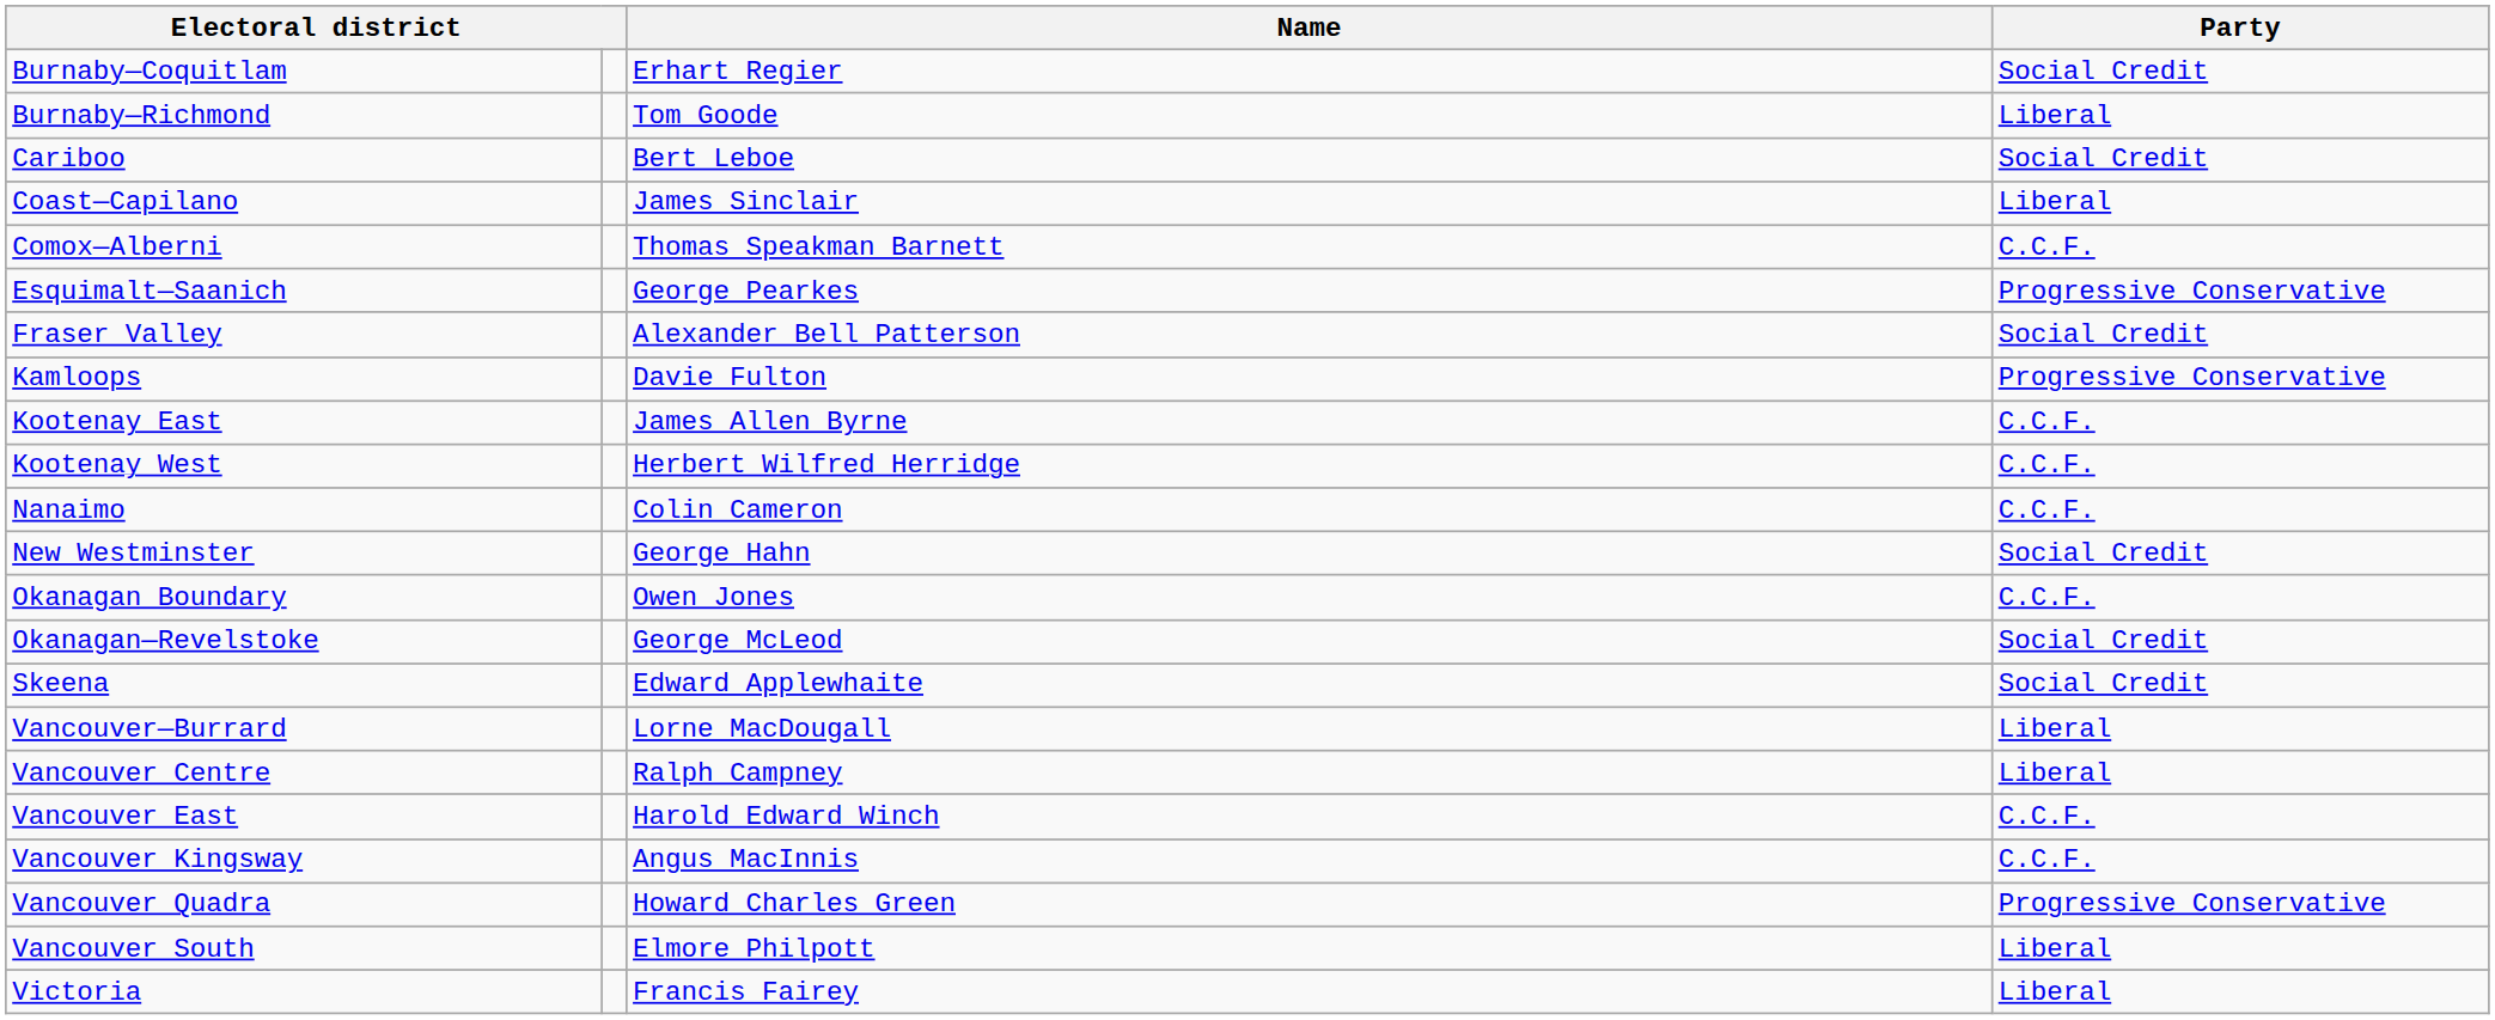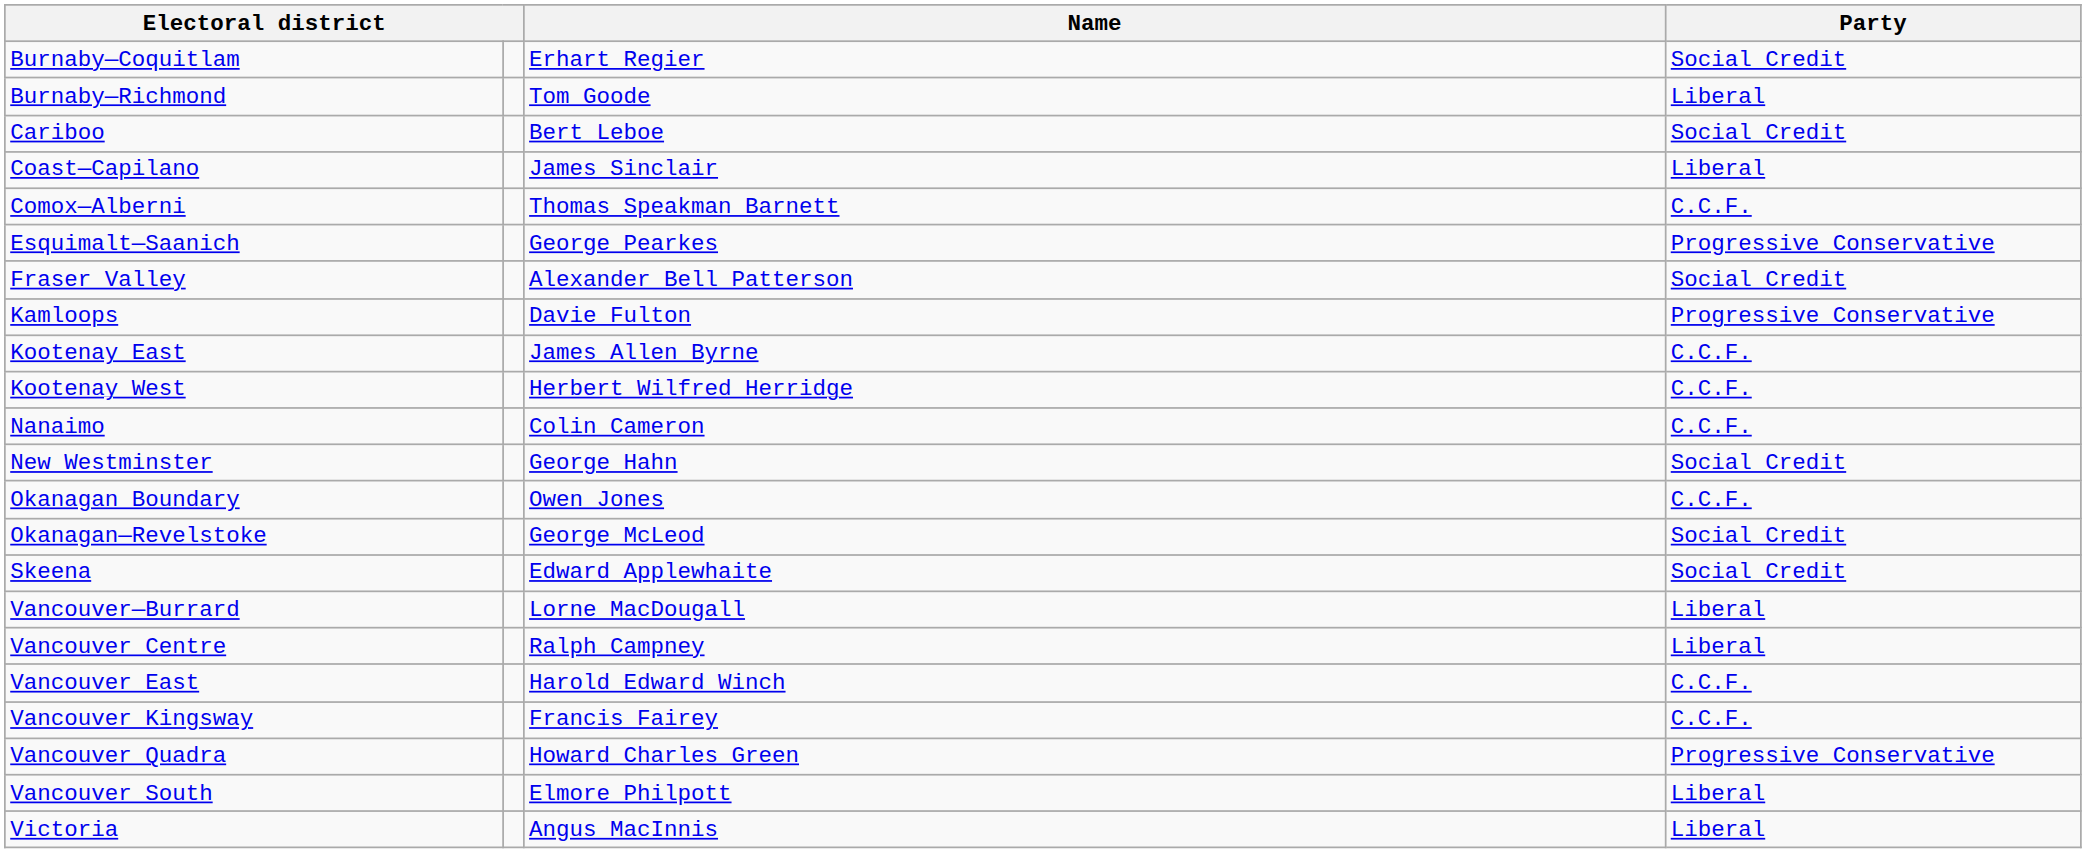Vancouver Kingsway | Name: Angus MacInnis -> Francis Fairey
Victoria | Name: Francis Fairey -> Angus MacInnis
